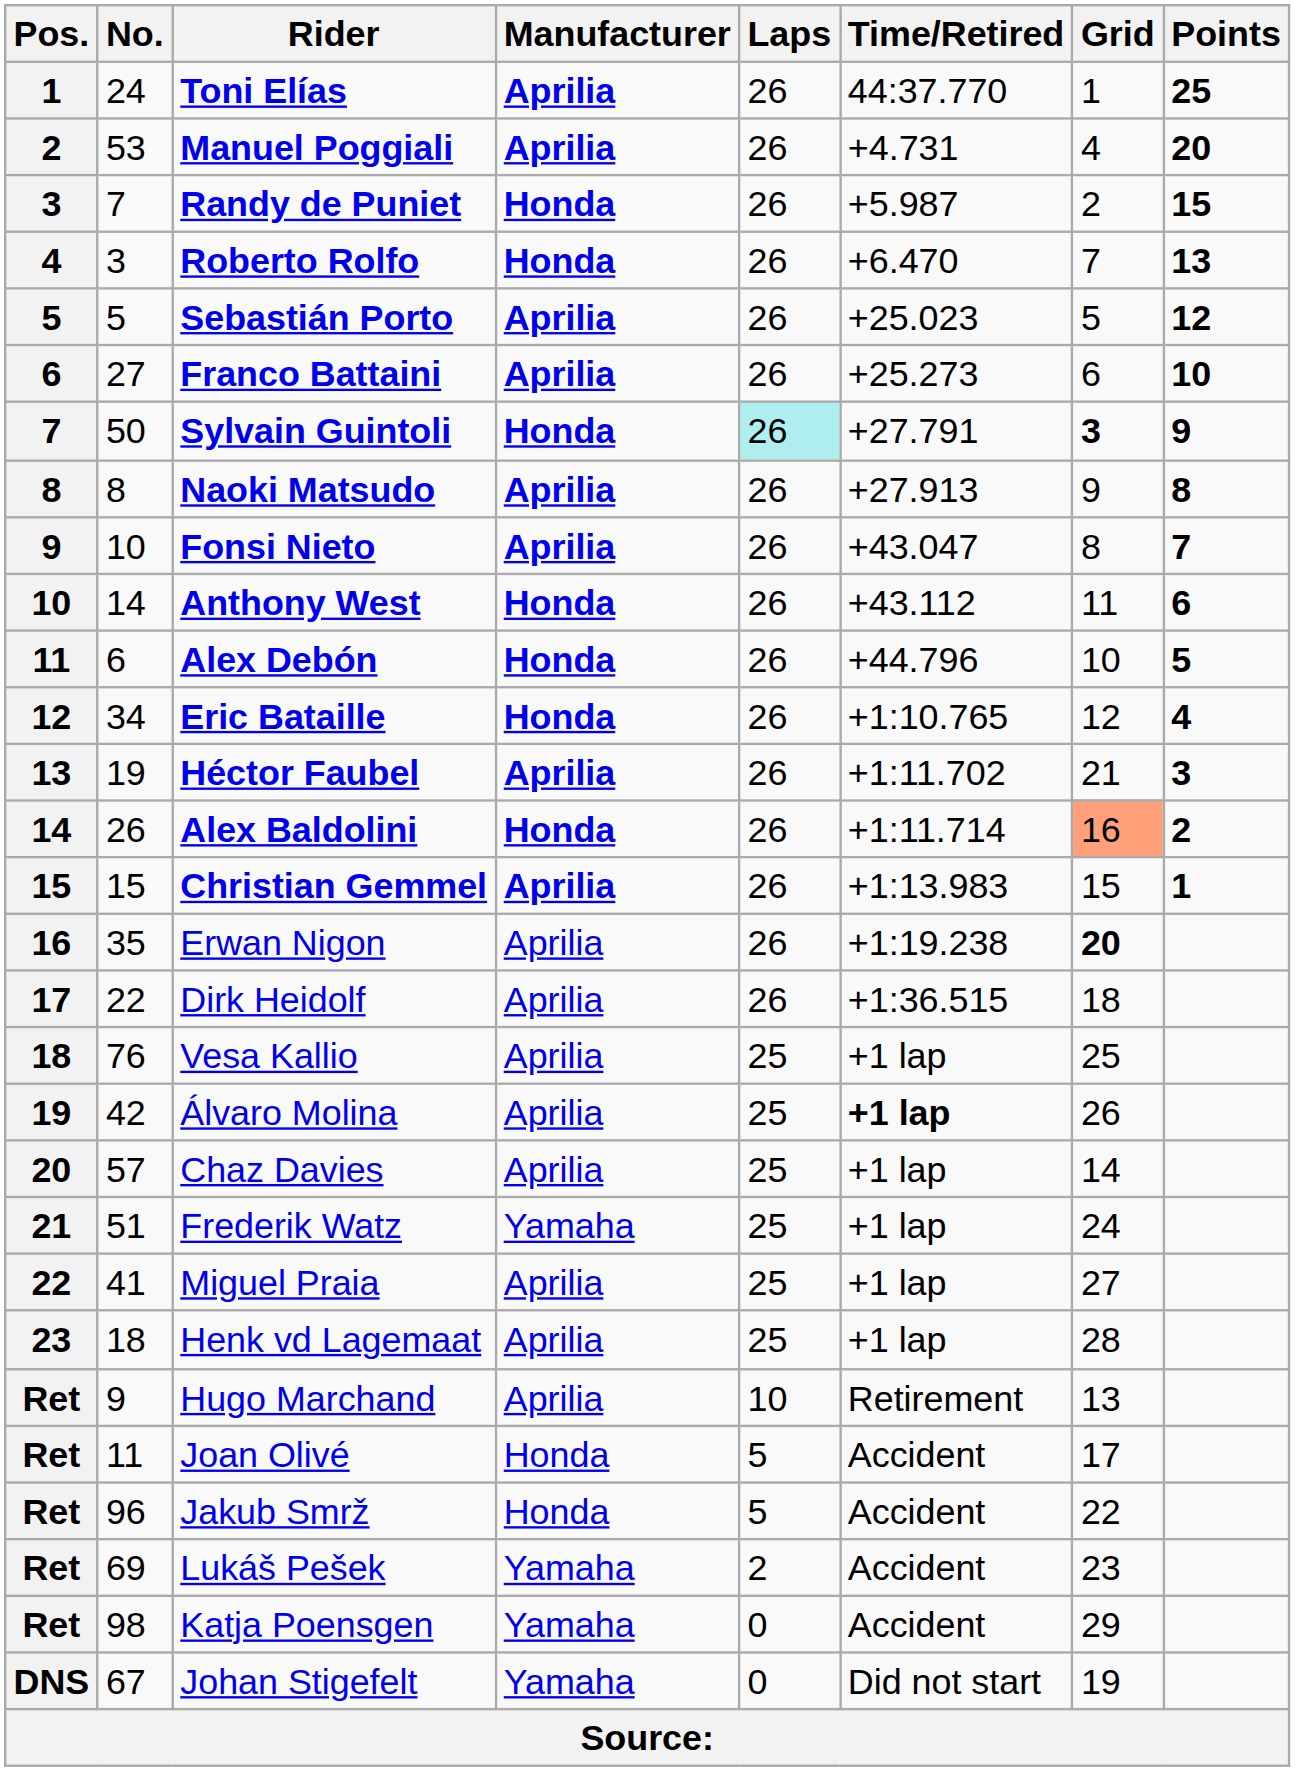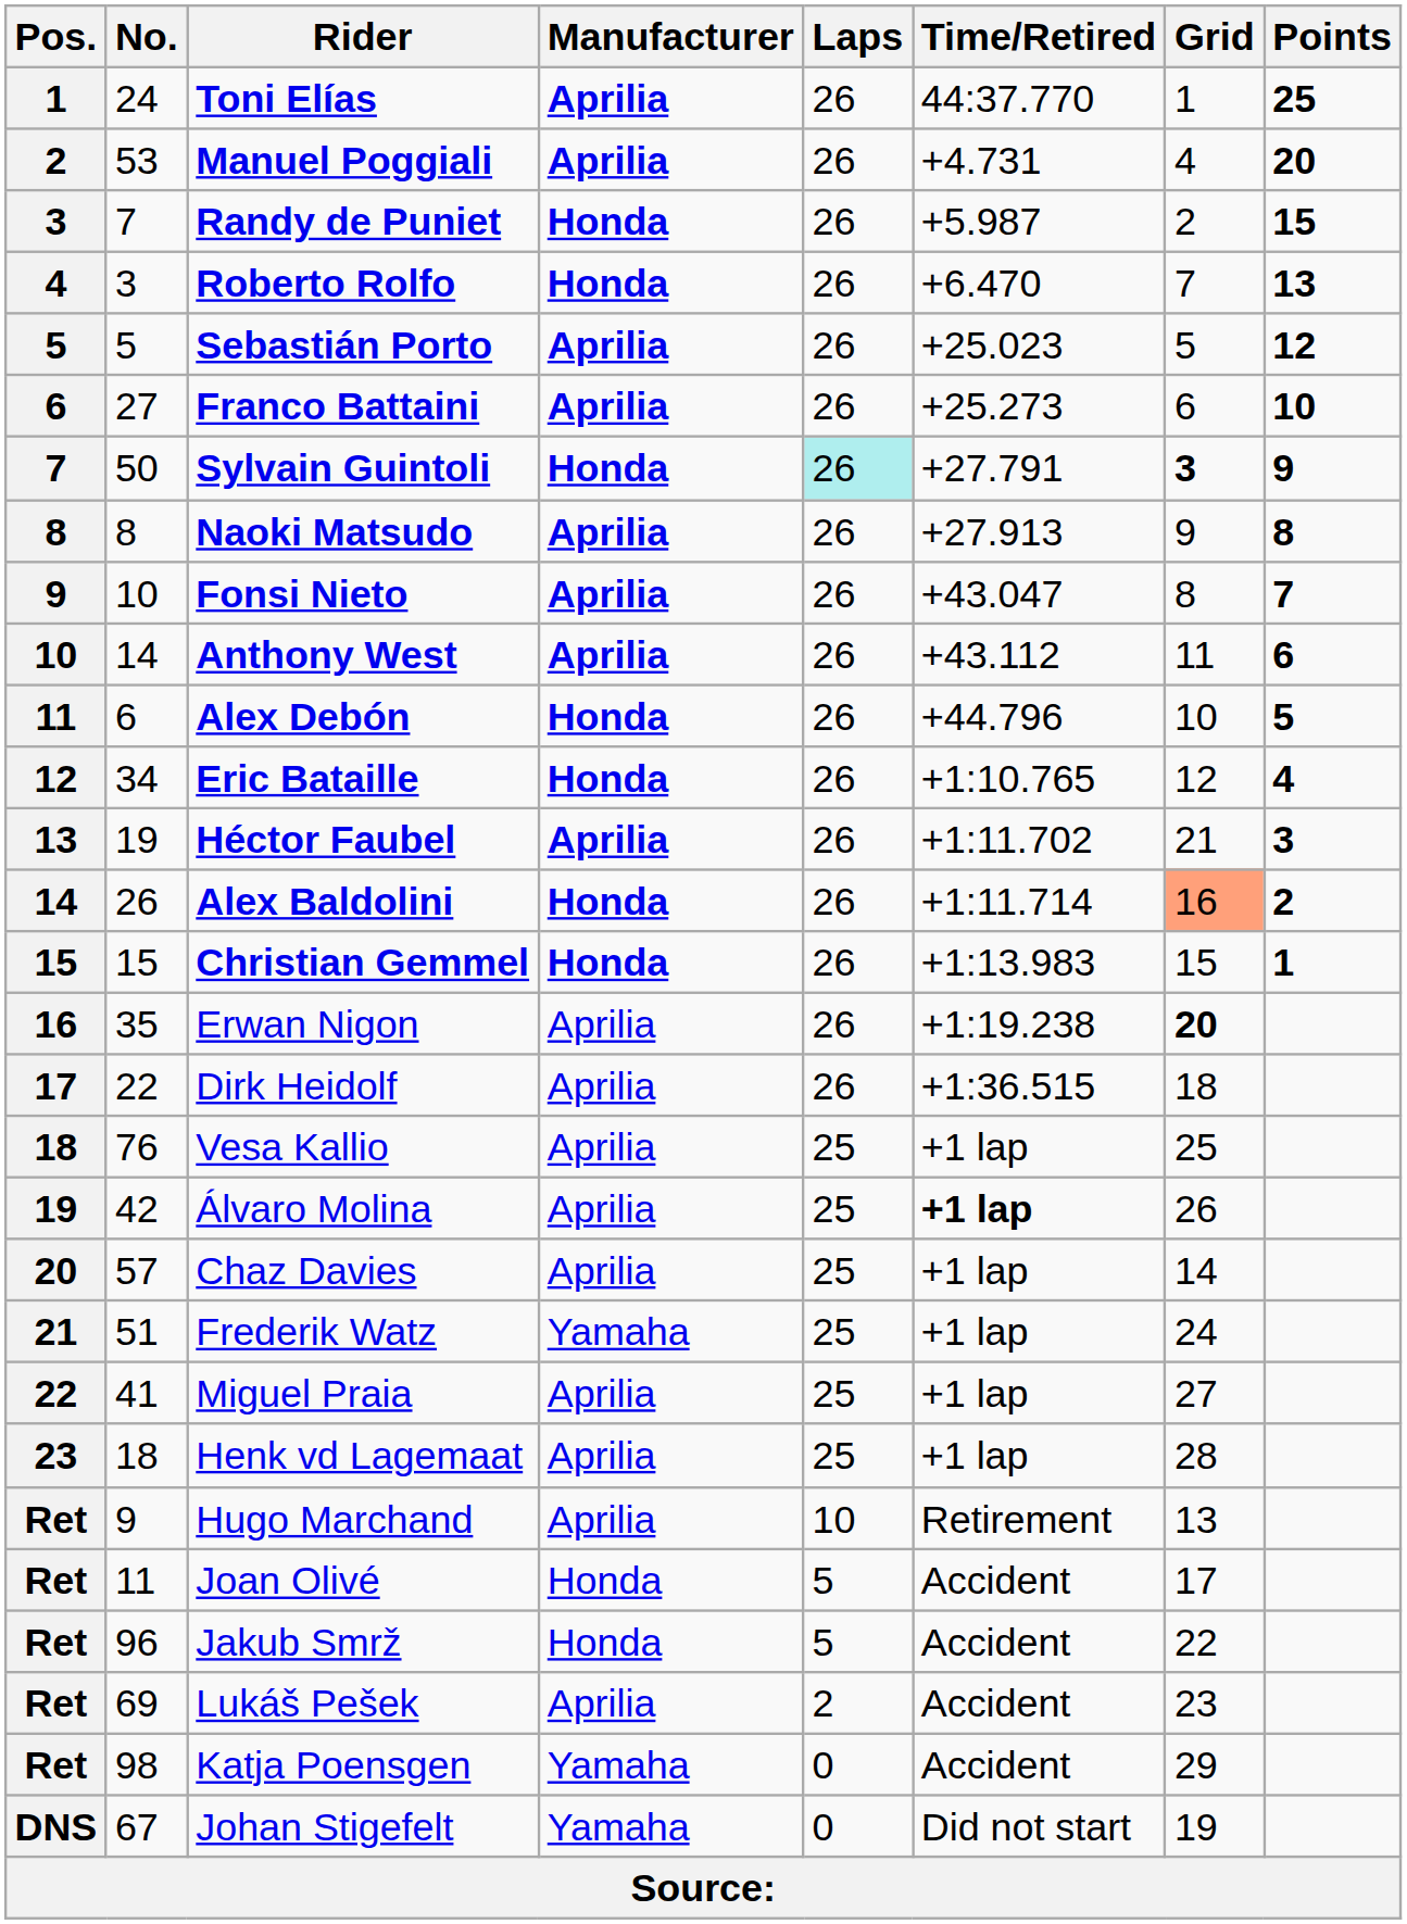Anthony West | Manufacturer: Honda -> Aprilia
Christian Gemmel | Manufacturer: Aprilia -> Honda
Lukáš Pešek | Manufacturer: Yamaha -> Aprilia
